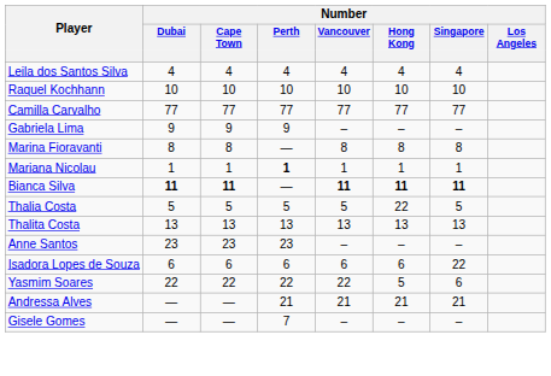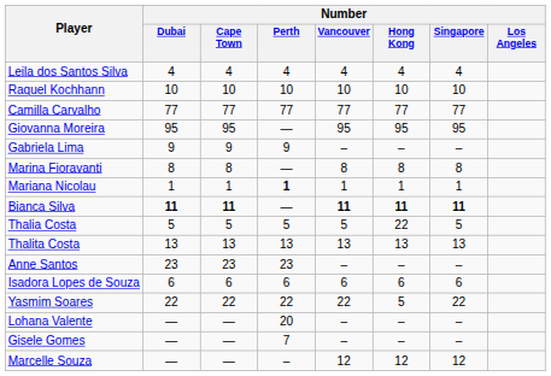+ row: Giovanna Moreira | 95 | 95 | — | 95 | 95 | 95
Isadora Lopes de Souza | Number / Singapore: 22 -> 6
Yasmim Soares | Number / Singapore: 6 -> 22
+ row: Lohana Valente | — | — | 20 | – | – | –
- row: Andressa Alves | — | — | 21 | 21 | 21 | 21
+ row: Marcelle Souza | — | — | – | 12 | 12 | 12
